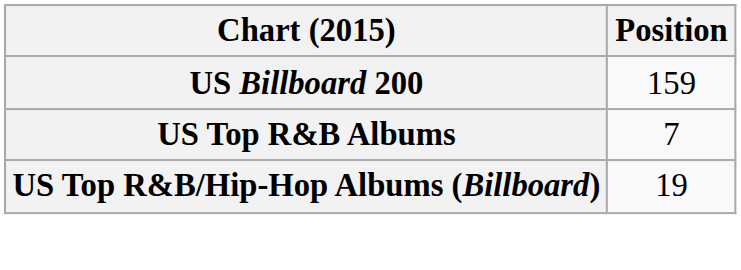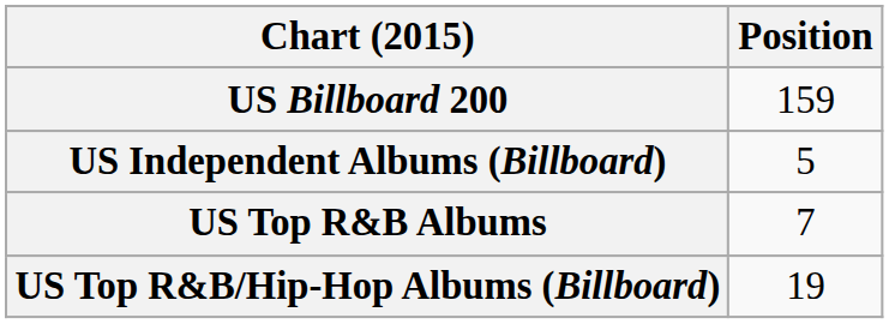+ row: US Independent Albums (Billboard) | 5
